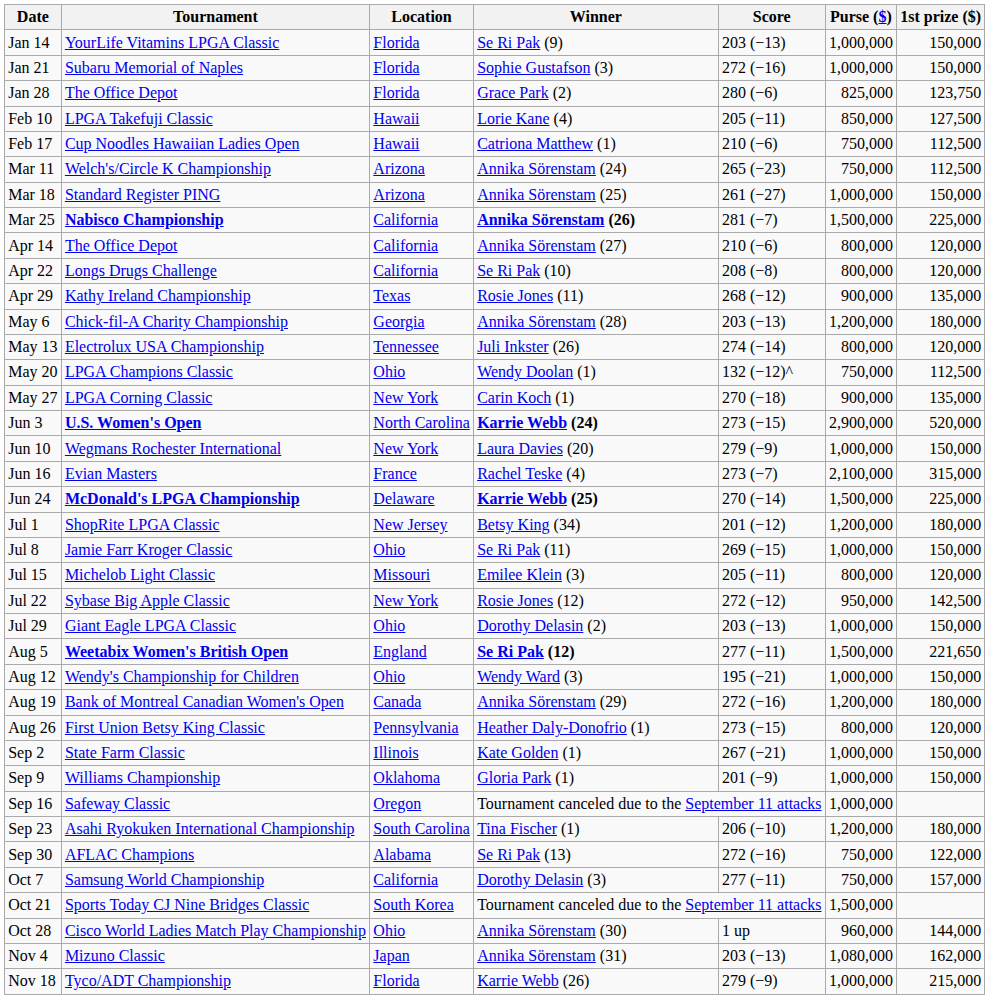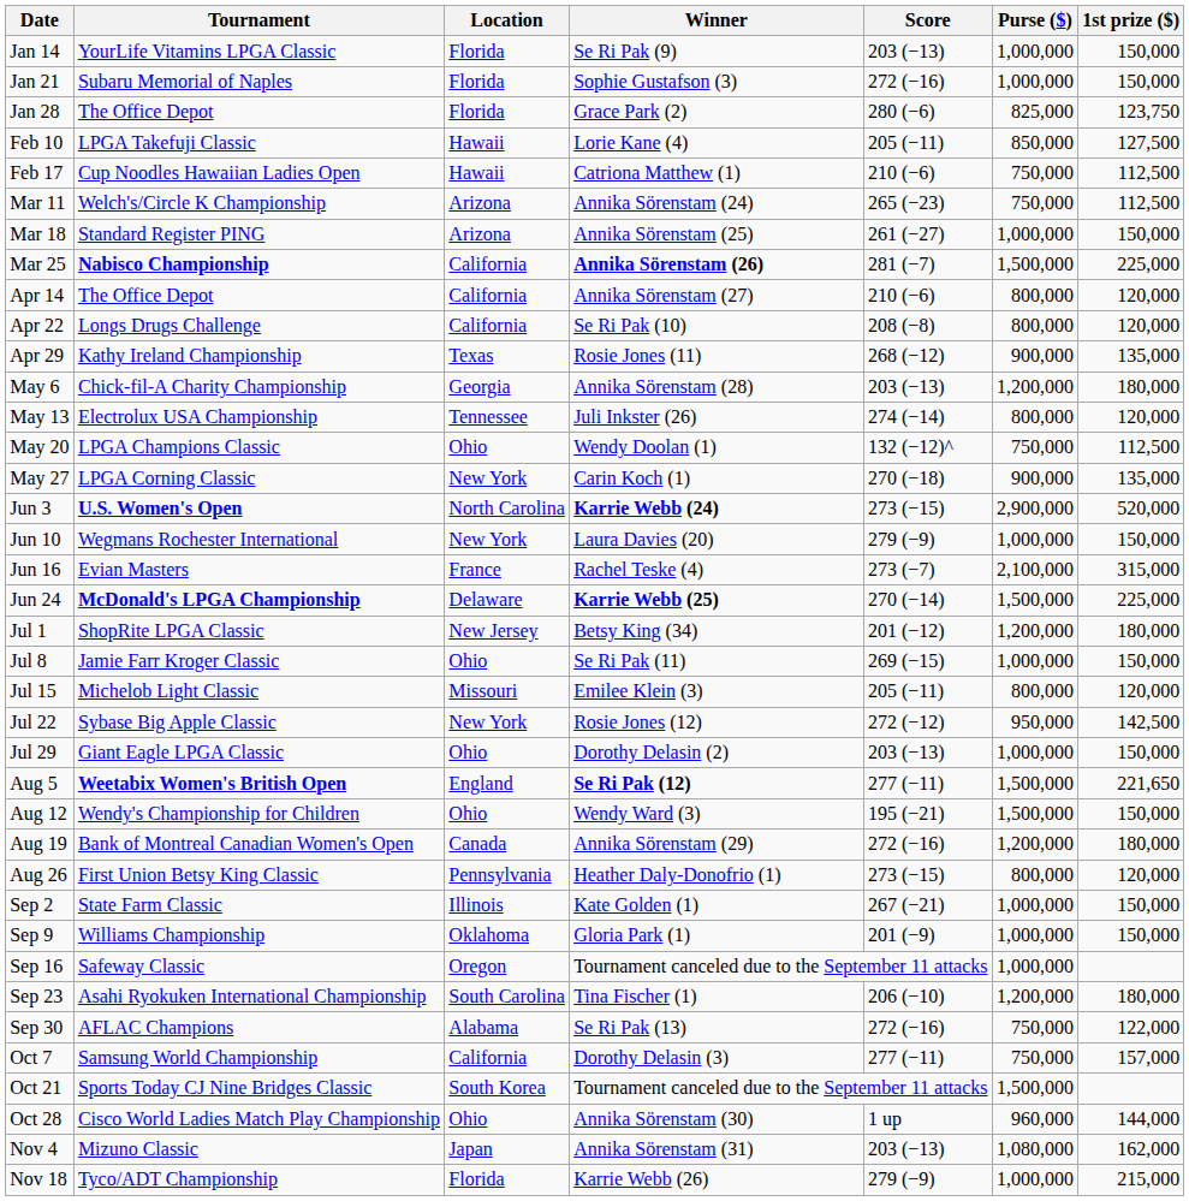Aug 12 | Purse ($): 1,000,000 -> 1,500,000
